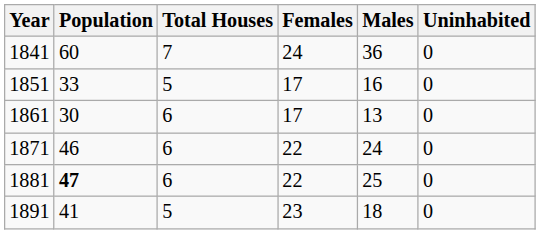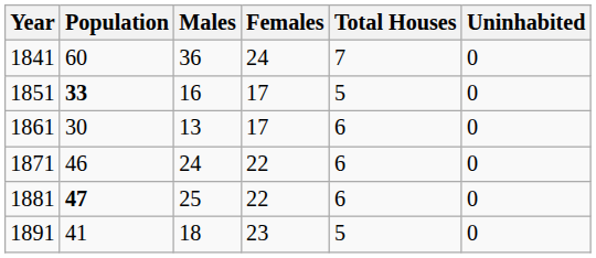columns swapped: Males <-> Total Houses
1851 | Population: normal -> bold
